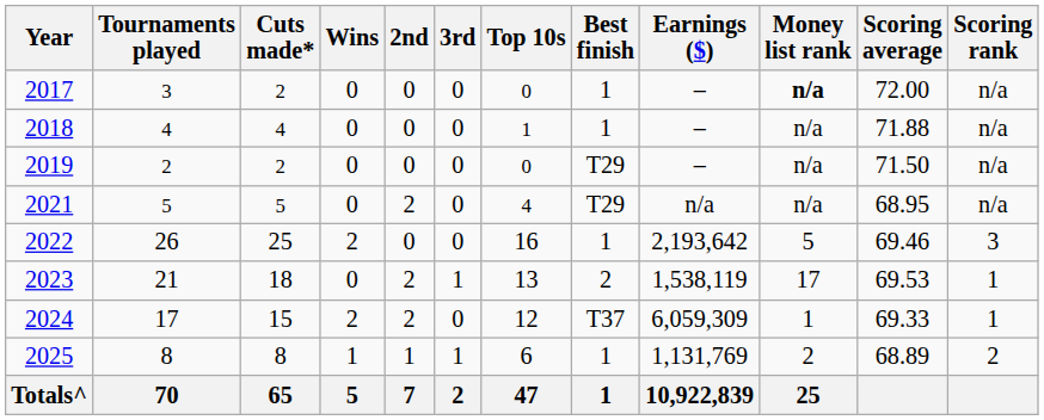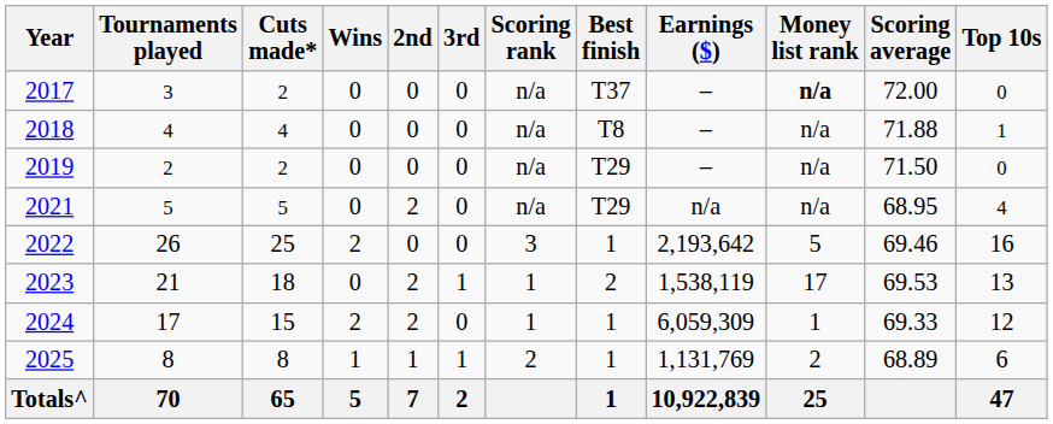columns swapped: Top 10s <-> Scoring rank
2017 | Best finish: 1 -> T37
2018 | Best finish: 1 -> T8
2024 | Best finish: T37 -> 1
